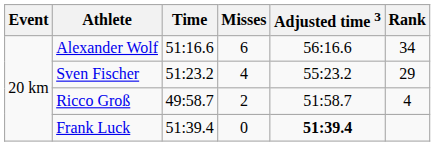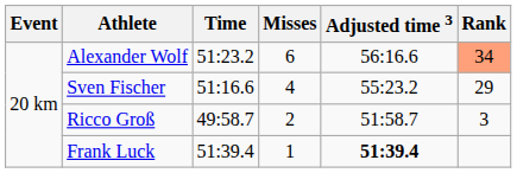Alexander Wolf | Time: 51:16.6 -> 51:23.2
Alexander Wolf | Rank: no background -> lightsalmon background
Sven Fischer | Time: 51:23.2 -> 51:16.6
Ricco Groß | Rank: 4 -> 3
Frank Luck | Misses: 0 -> 1
